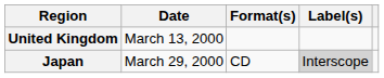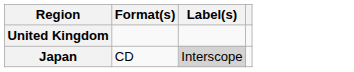- column: Date | March 13, 2000 | March 29, 2000
